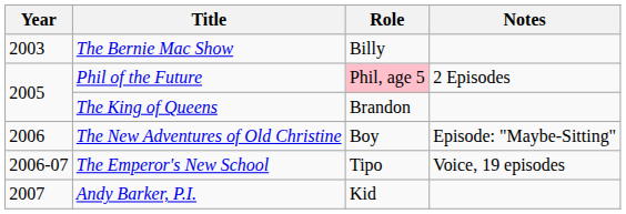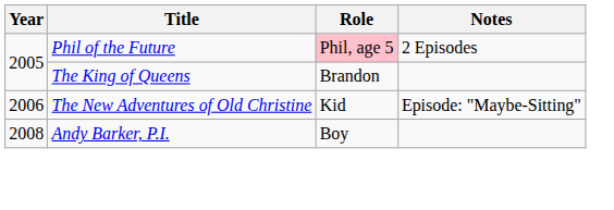- row: 2003 | The Bernie Mac Show | Billy
The New Adventures of Old Christine | Role: Boy -> Kid
- row: 2006-07 | The Emperor's New School | Tipo | Voice, 19 episodes
Andy Barker, P.I. | Year: 2007 -> 2008
Andy Barker, P.I. | Role: Kid -> Boy
